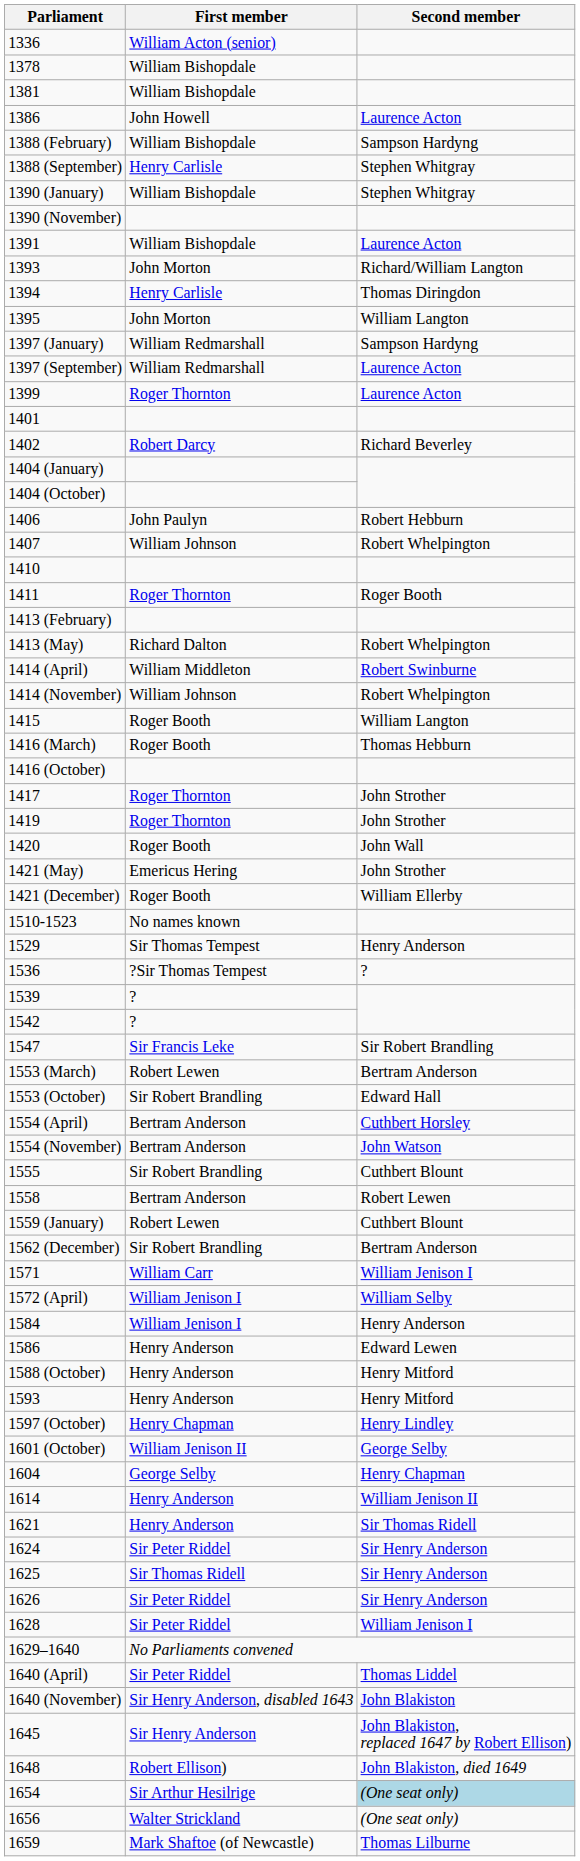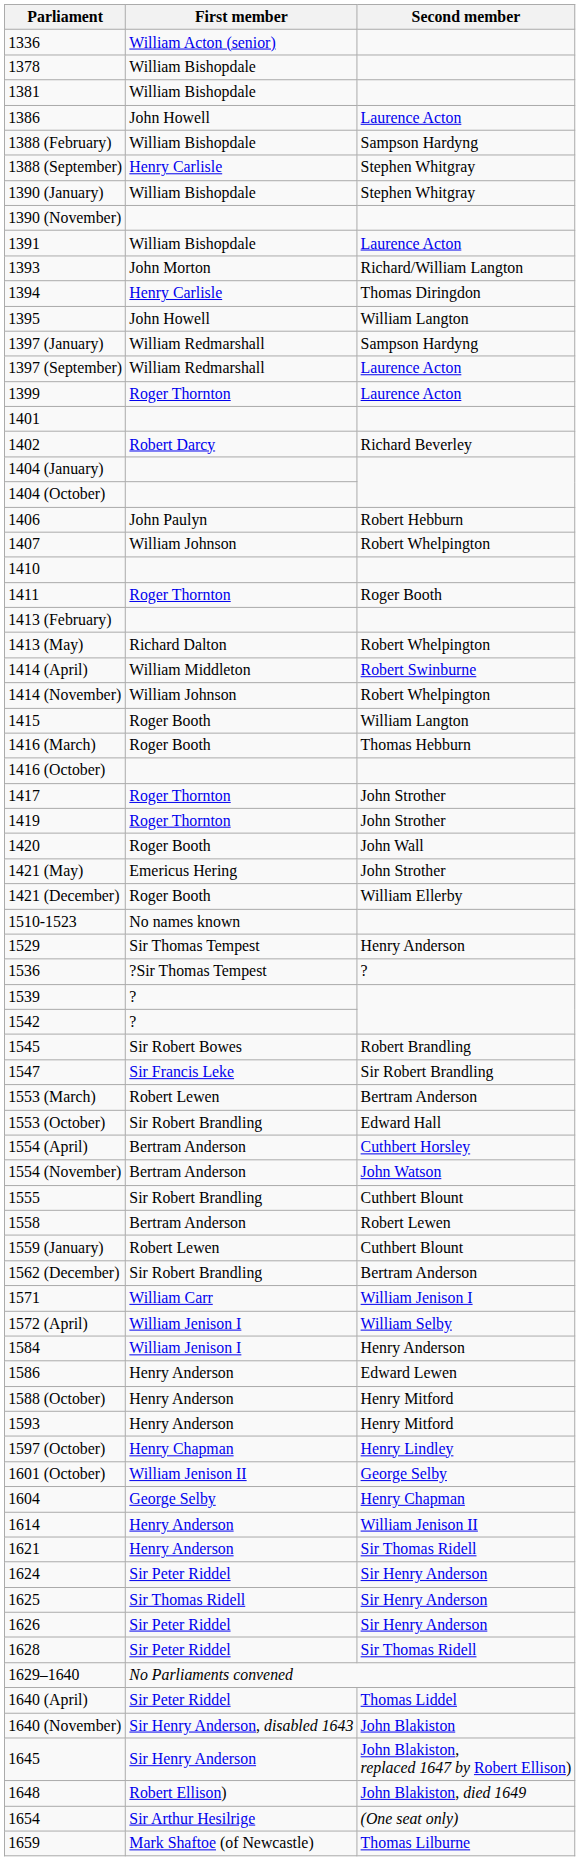1395 | First member: John Morton -> John Howell
+ row: 1545 | Sir Robert Bowes | Robert Brandling
1628 | Second member: William Jenison I -> Sir Thomas Ridell
1654 | Second member: lightblue background -> no background
- row: 1656 | Walter Strickland | (One seat only)
